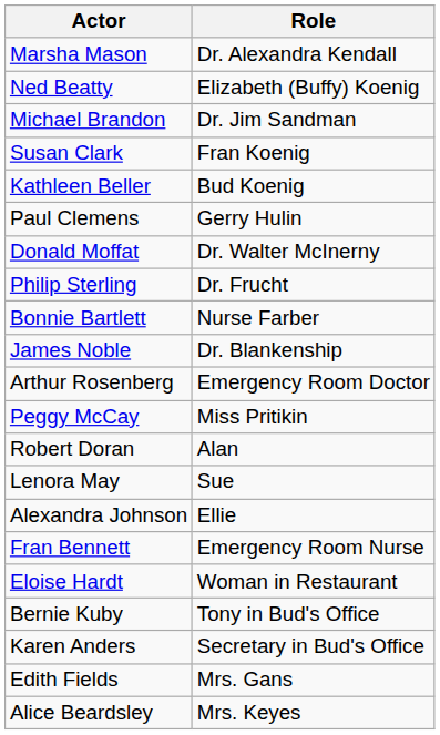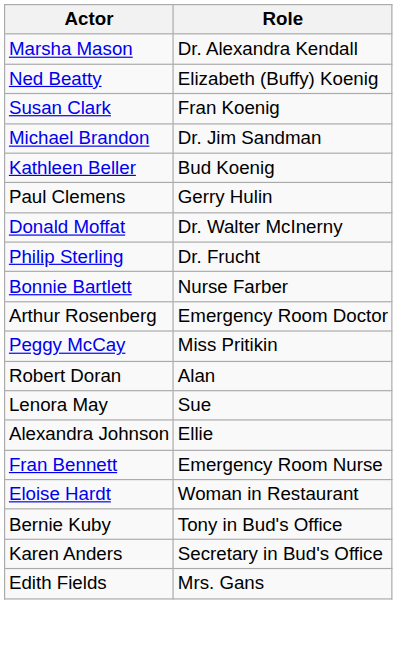rows swapped: Susan Clark <-> Michael Brandon
- row: James Noble | Dr. Blankenship
- row: Alice Beardsley | Mrs. Keyes
